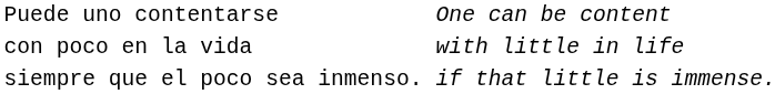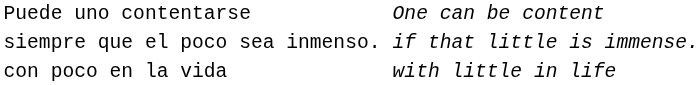rows swapped: con poco en la vida <-> siempre que el poco sea inmenso.
